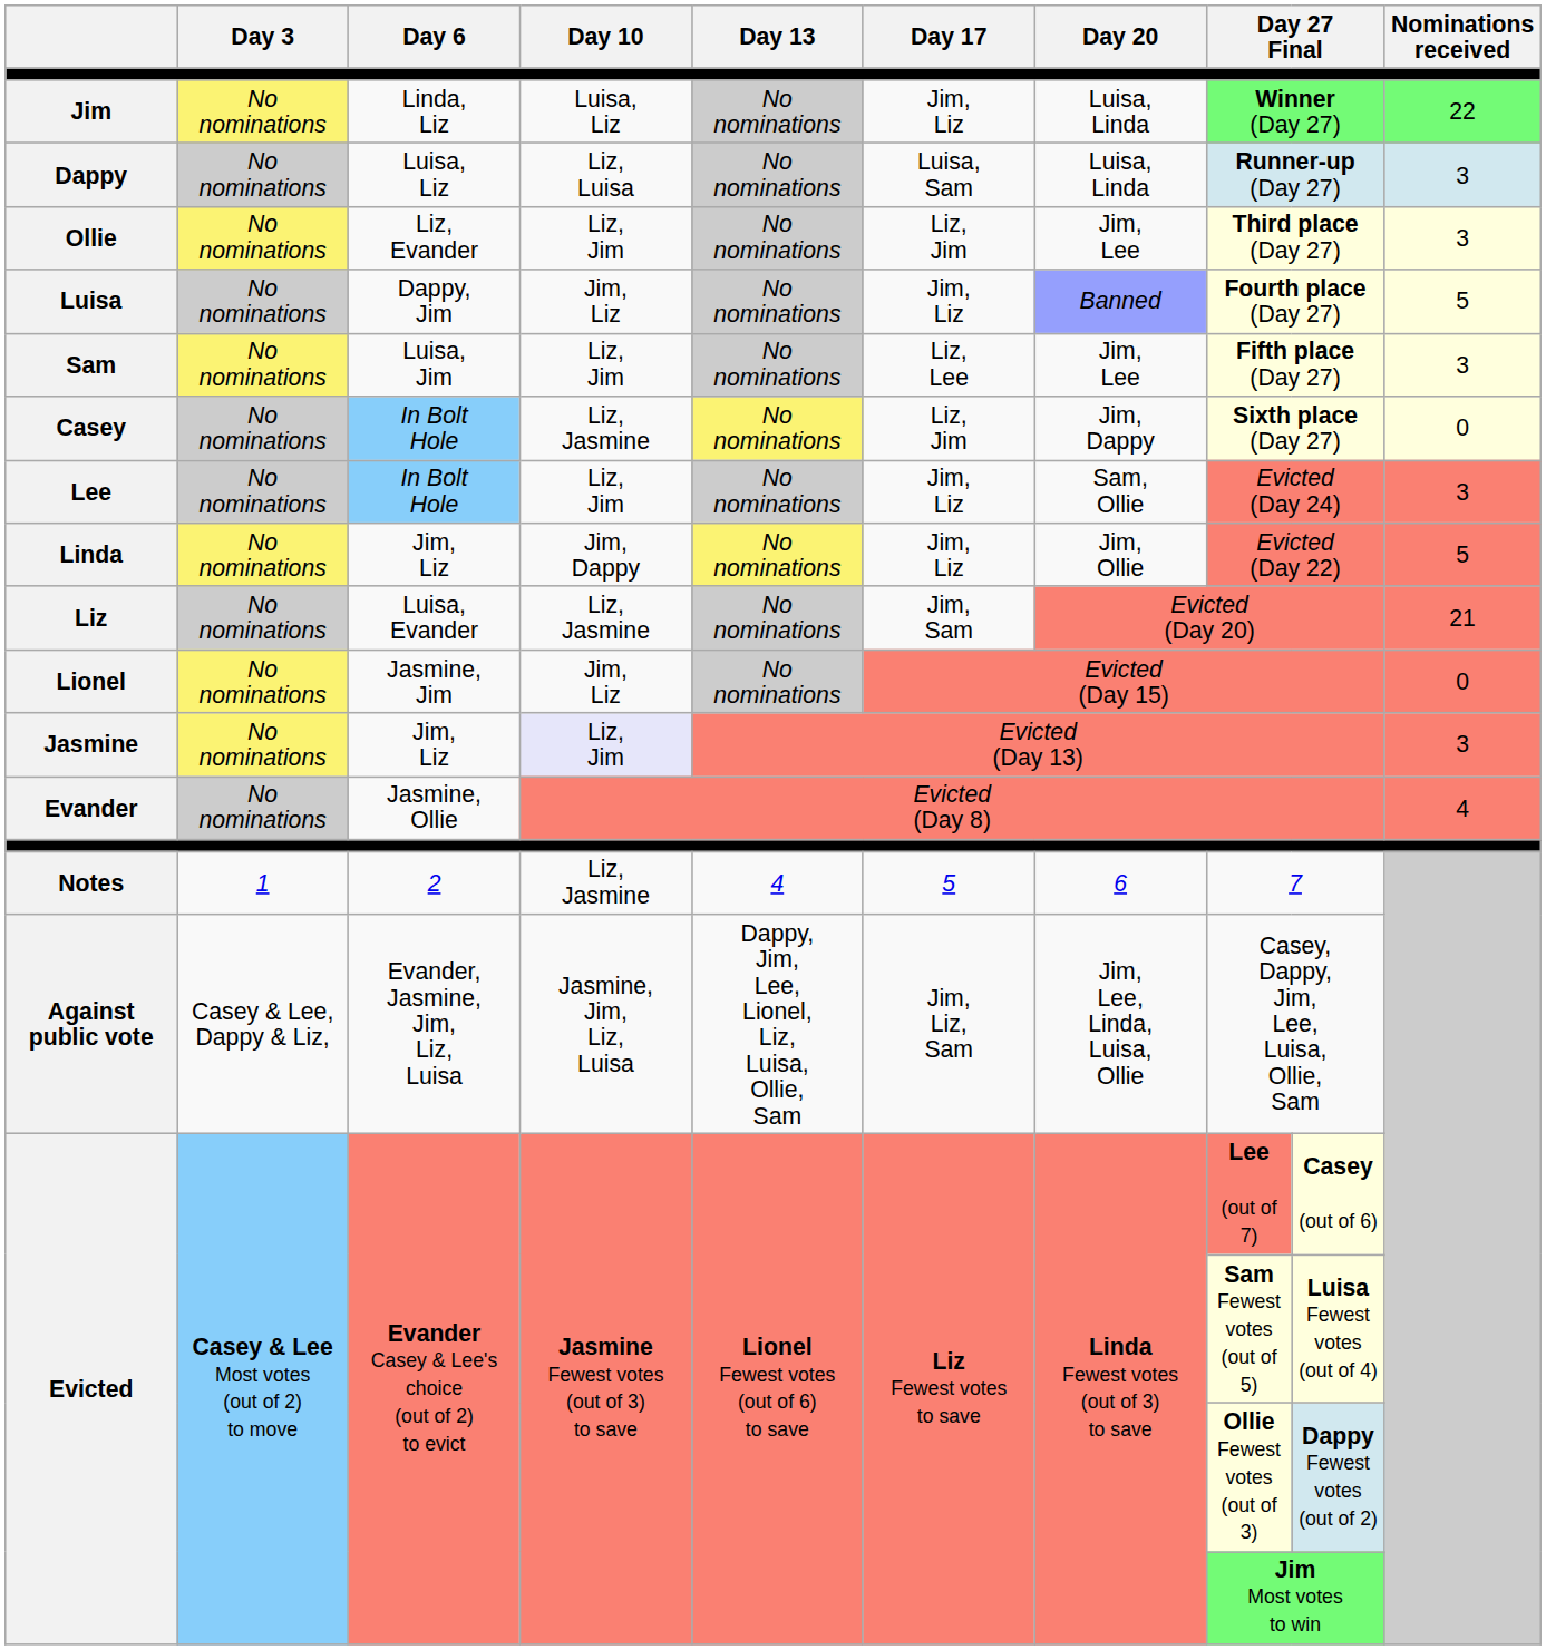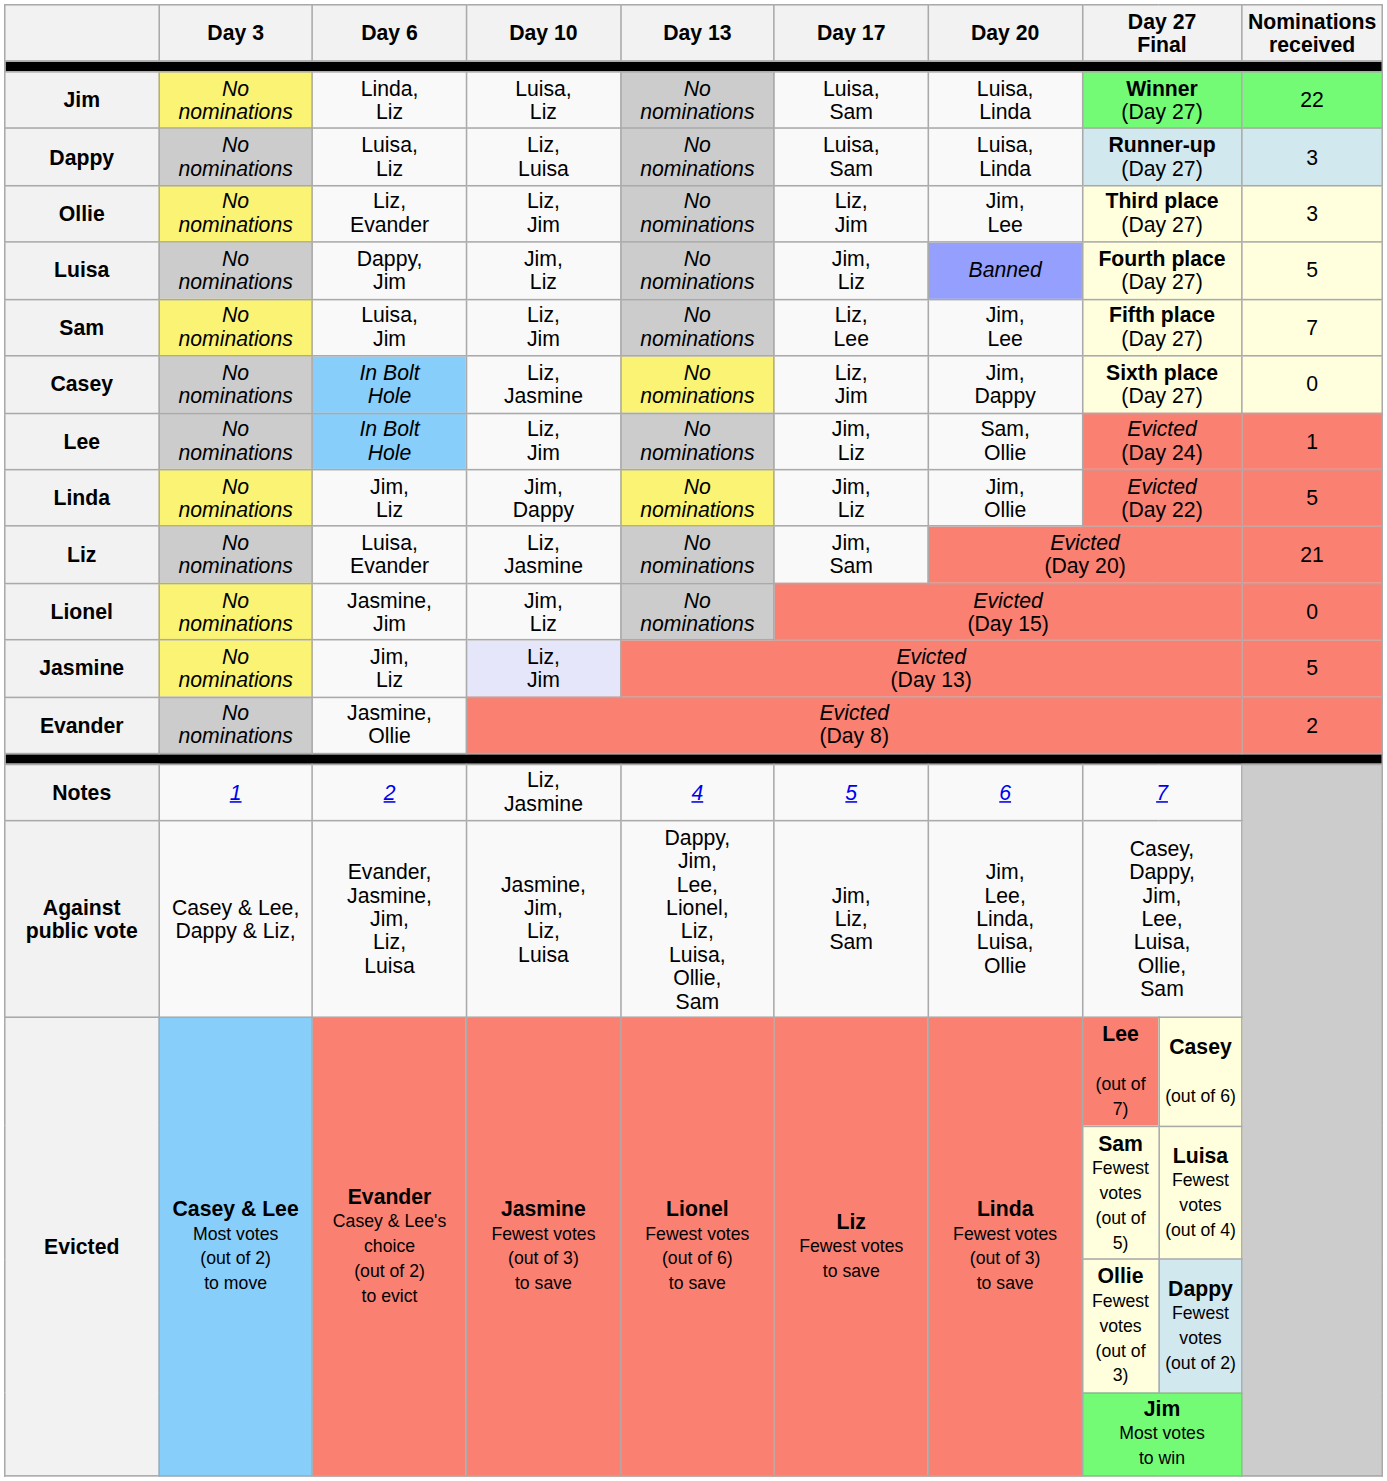Jim | Day 17: Jim, Liz -> Luisa, Sam
Sam | Nominations received: 3 -> 7
Lee | Nominations received: 3 -> 1
Jasmine | Nominations received: 3 -> 5
Evander | Nominations received: 4 -> 2
